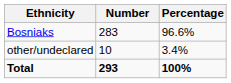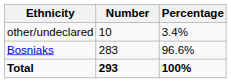rows swapped: Bosniaks <-> other/undeclared
